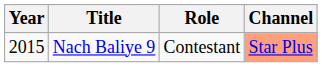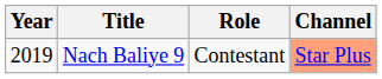Nach Baliye 9 | Year: 2015 -> 2019
